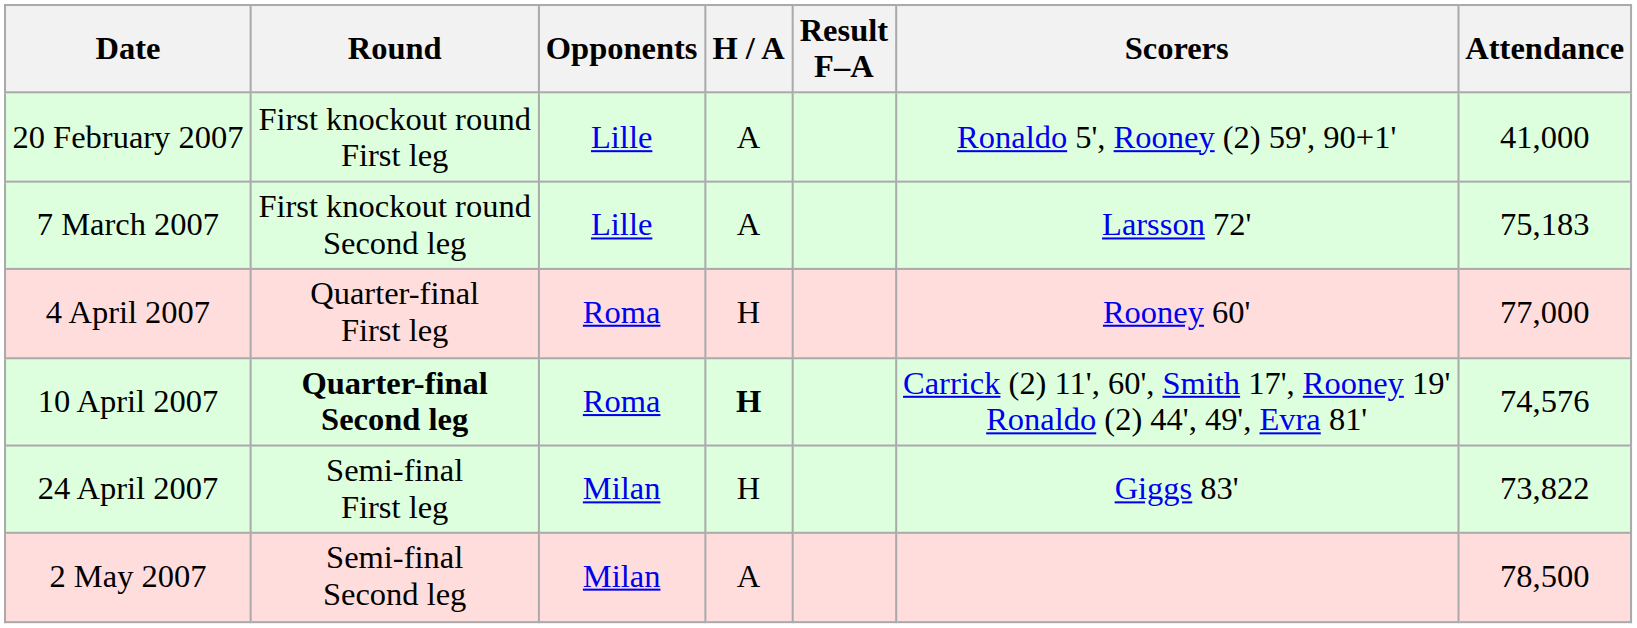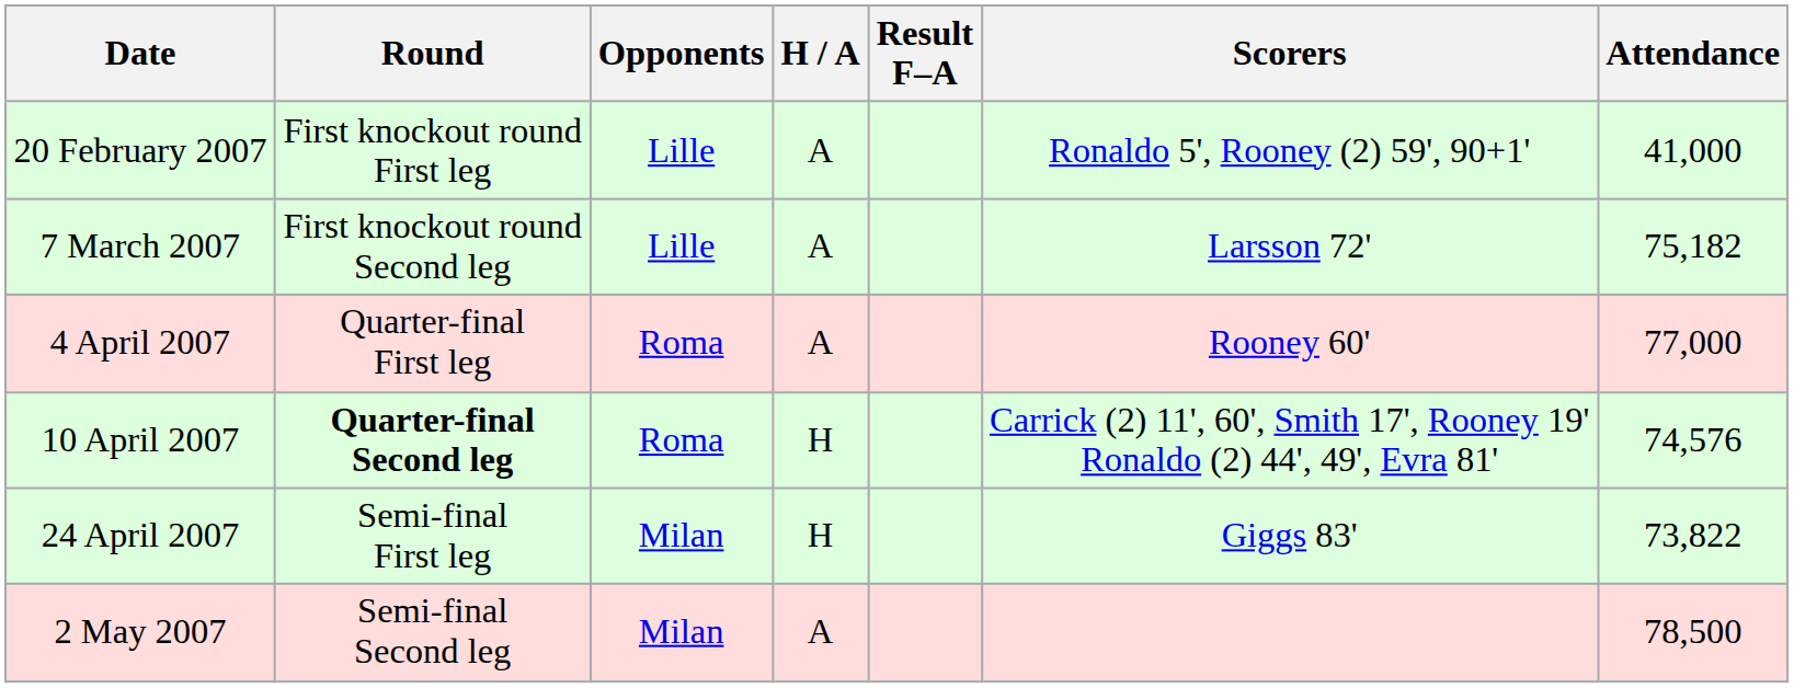7 March 2007 | Attendance: 75,183 -> 75,182
4 April 2007 | H / A: H -> A
10 April 2007 | H / A: bold -> normal
